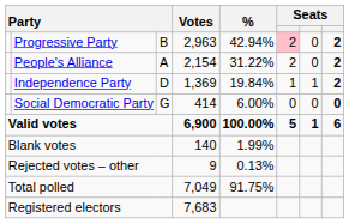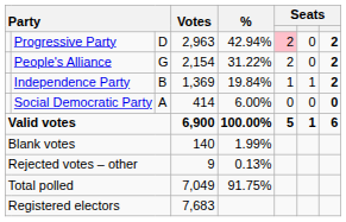Progressive Party | column 3: B -> D
People's Alliance | column 3: A -> G
Independence Party | column 3: D -> B
Social Democratic Party | column 3: G -> A
